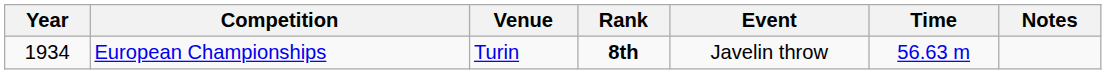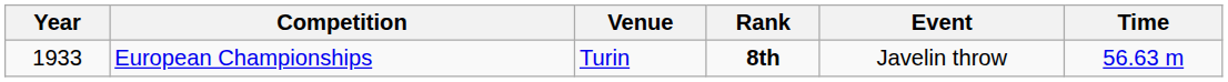- column: Notes
European Championships | Year: 1934 -> 1933
